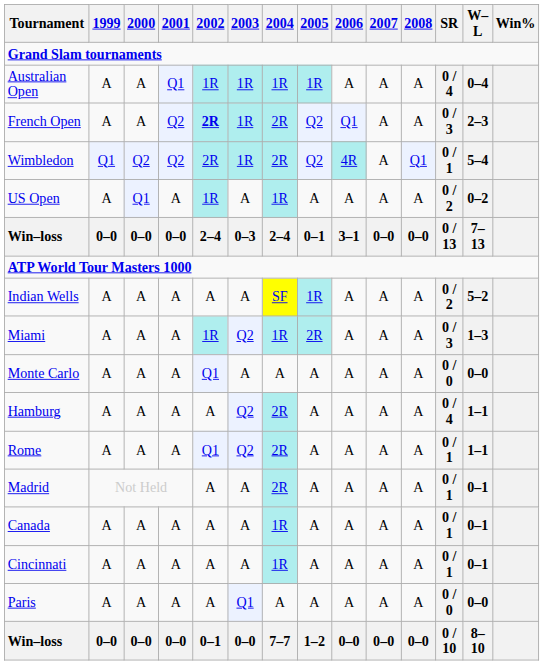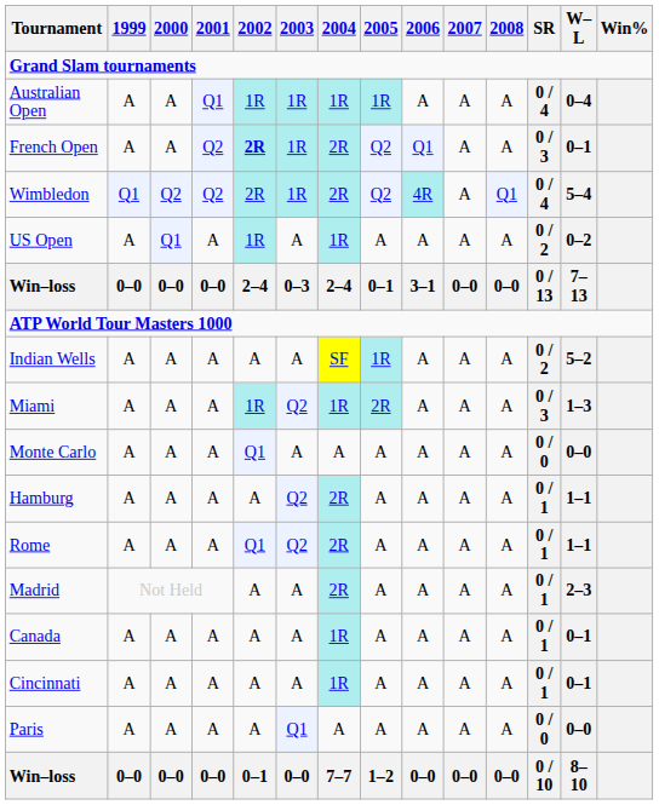French Open | W–L: 2–3 -> 0–1
Wimbledon | SR: 0 / 1 -> 0 / 4
Hamburg | SR: 0 / 4 -> 0 / 1
Madrid | W–L: 0–1 -> 2–3
